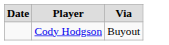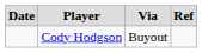+ column: Ref
